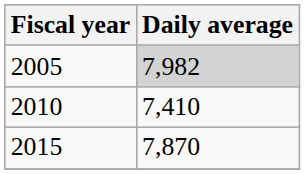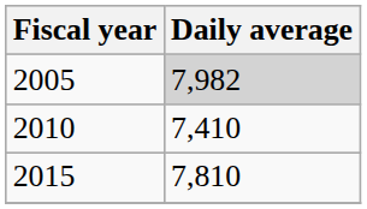2015 | Daily average: 7,870 -> 7,810
